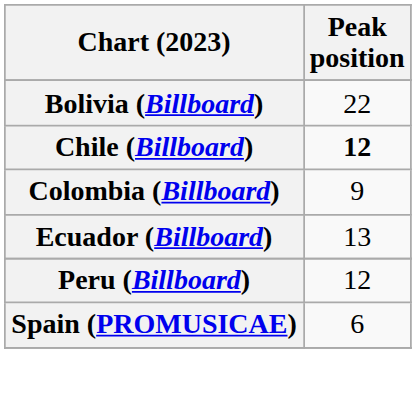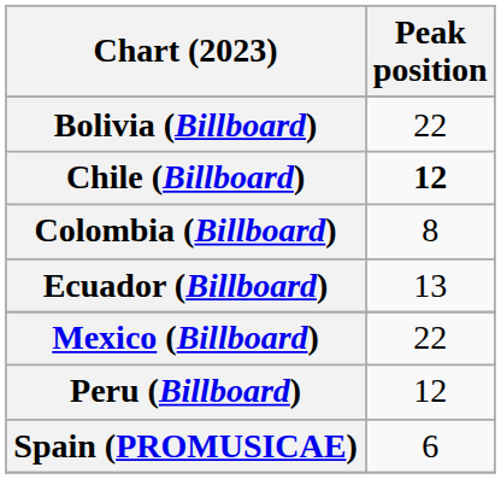Colombia (Billboard) | Peak position: 9 -> 8
+ row: Mexico (Billboard) | 22
